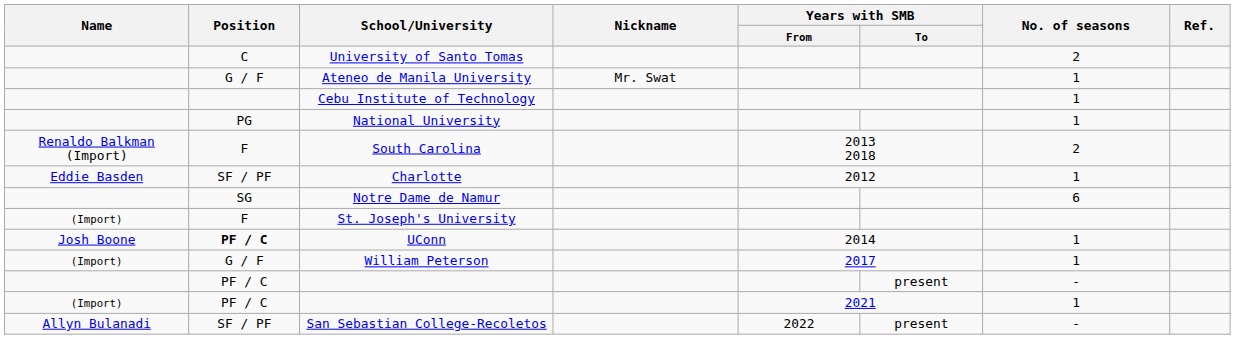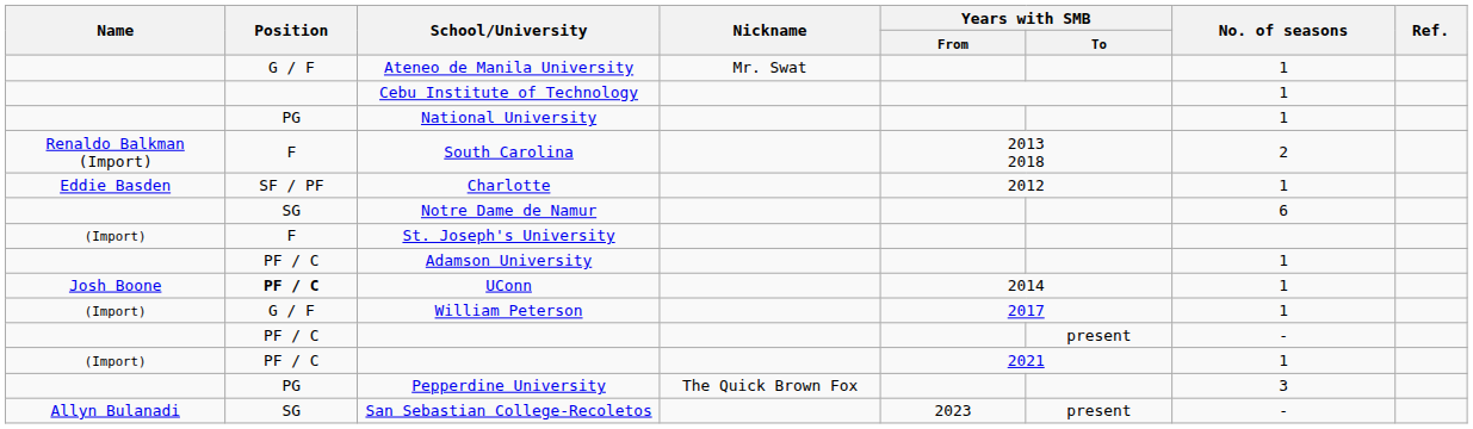- row: C | University of Santo Tomas | 2
+ row: PF / C | Adamson University | 1
+ row: PG | Pepperdine University | The Quick Brown Fox | 3
San Sebastian College-Recoletos | Position: SF / PF -> SG
San Sebastian College-Recoletos | Years with SMB / From: 2022 -> 2023
